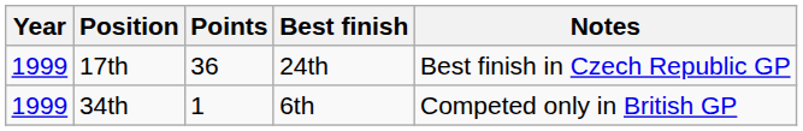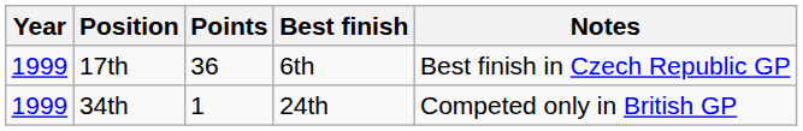17th | Best finish: 24th -> 6th
34th | Best finish: 6th -> 24th
